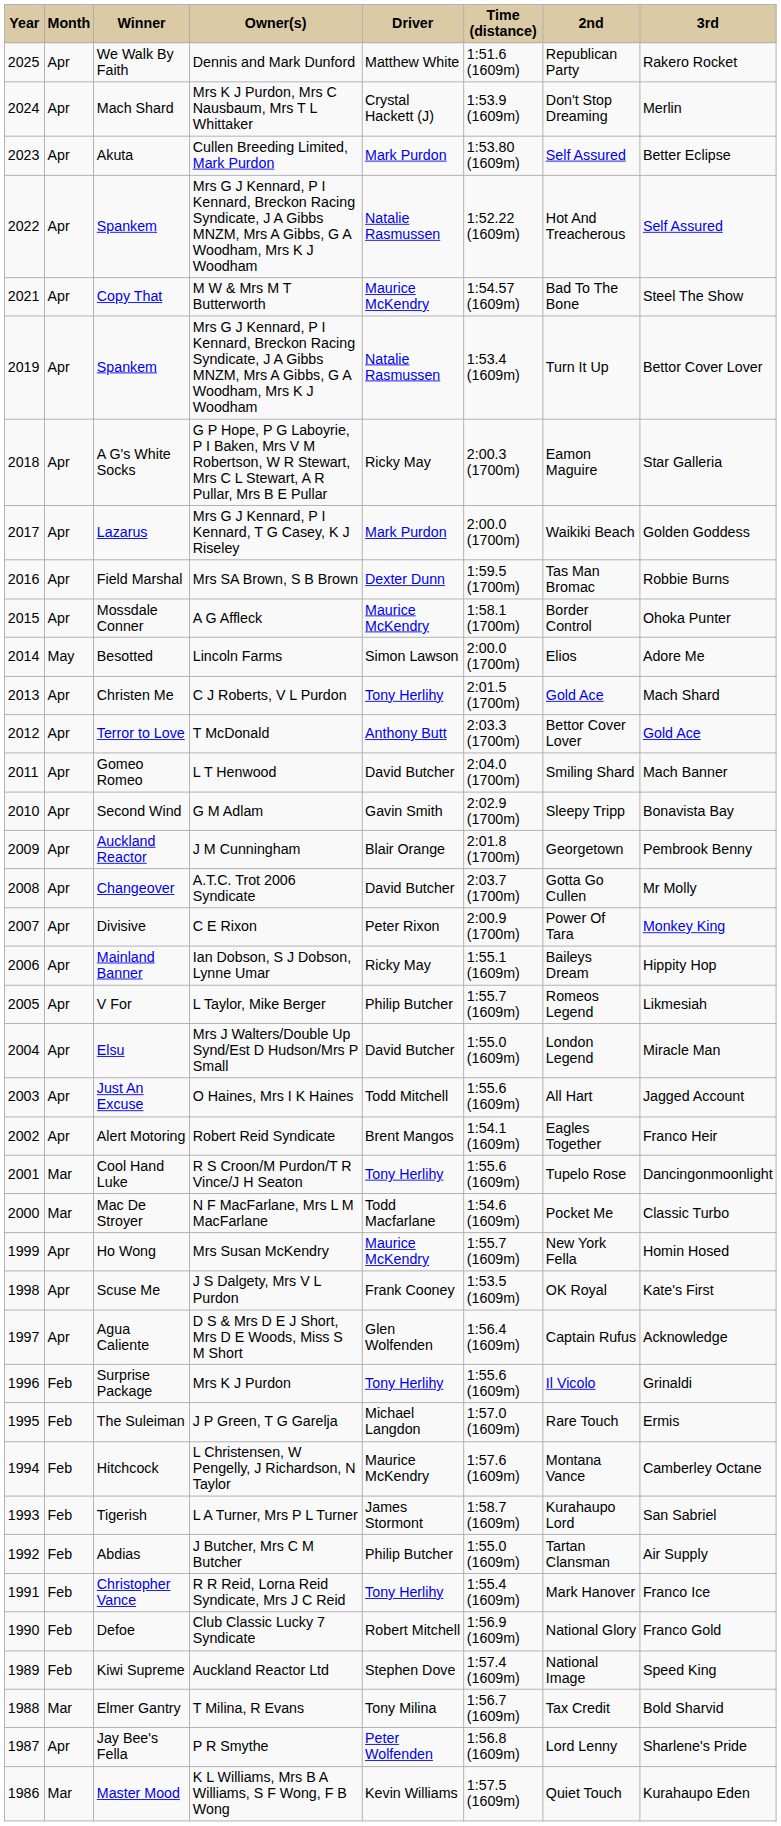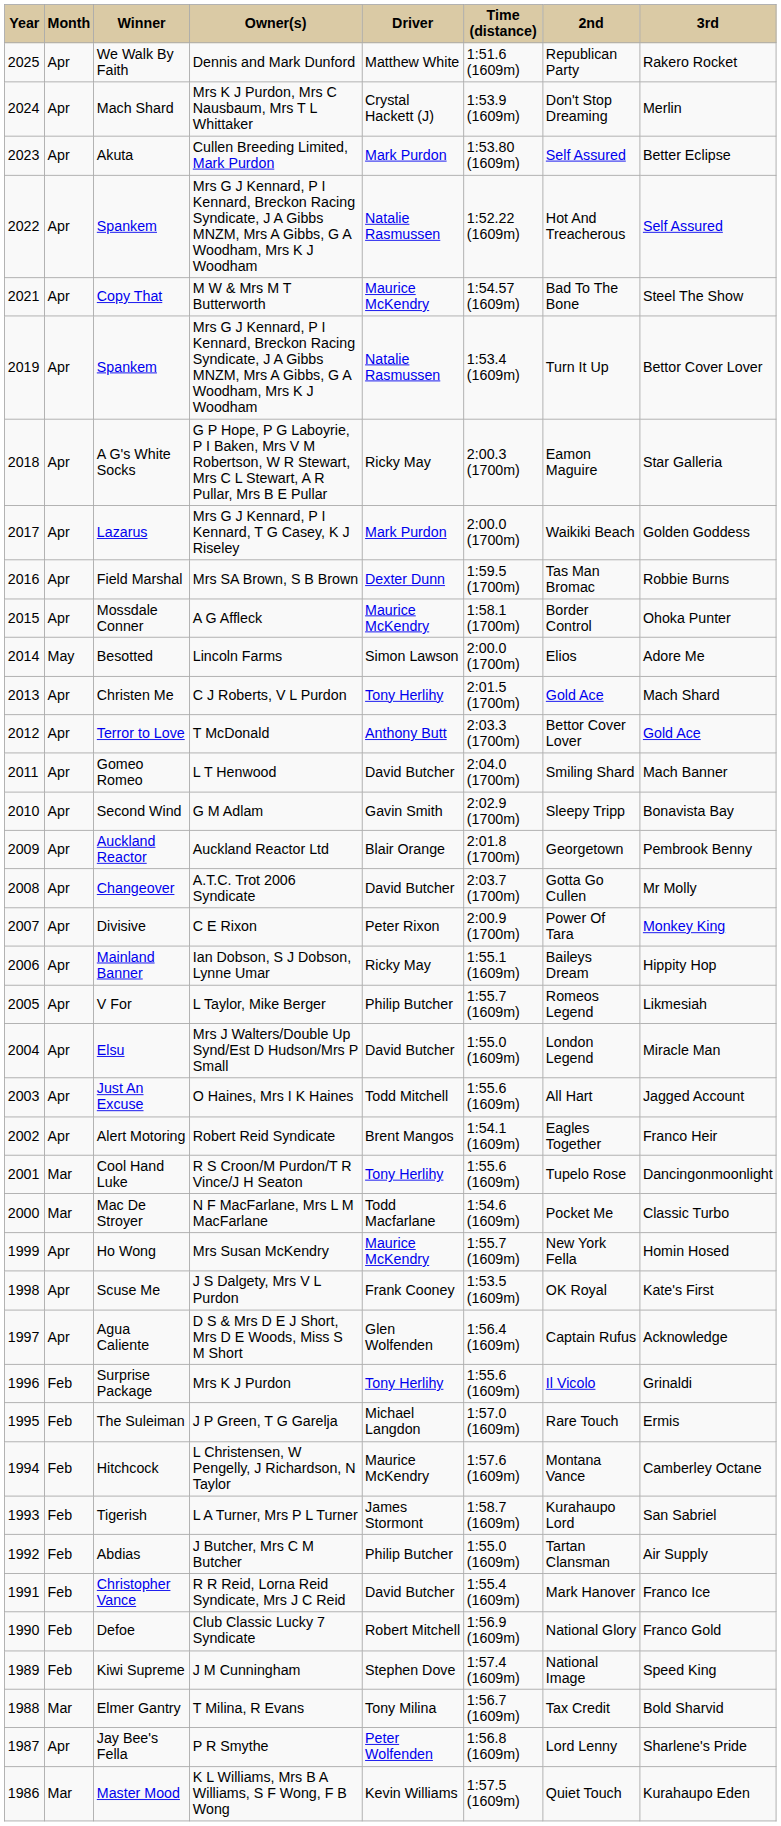Auckland Reactor | Owner(s): J M Cunningham -> Auckland Reactor Ltd
Christopher Vance | Driver: Tony Herlihy -> David Butcher
Kiwi Supreme | Owner(s): Auckland Reactor Ltd -> J M Cunningham
